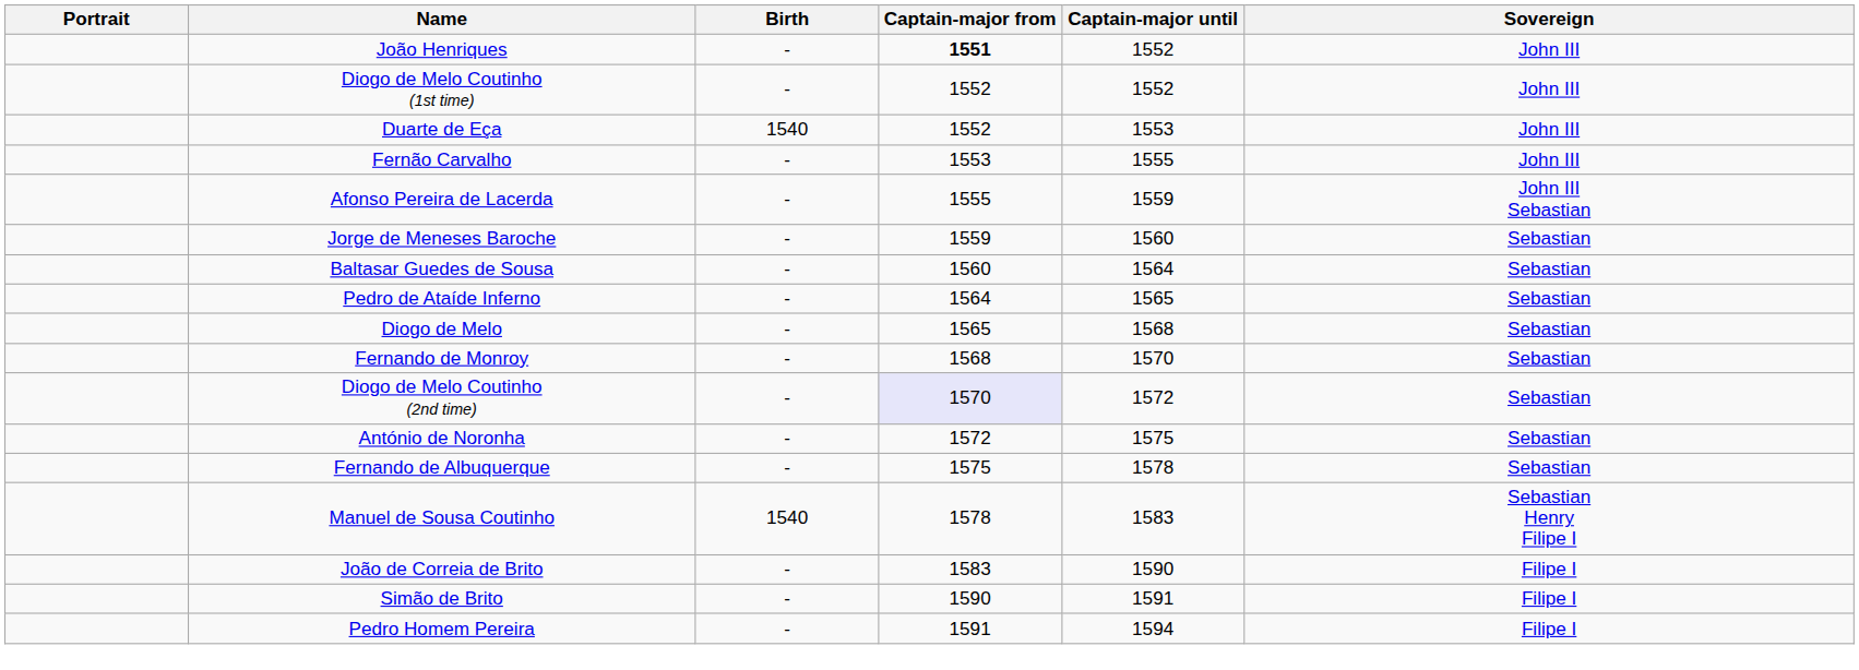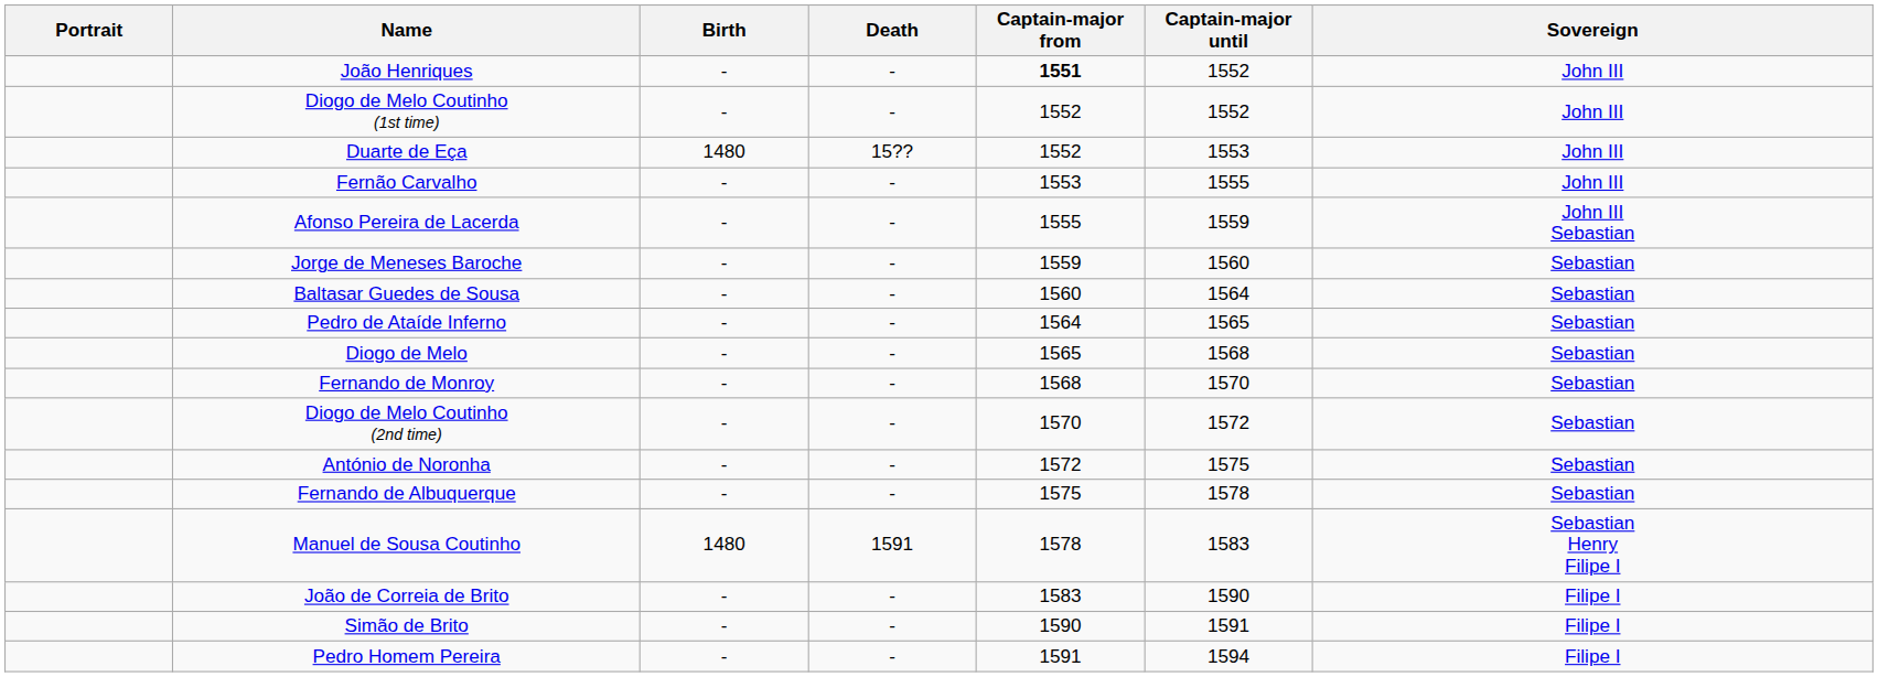+ column: Death | - | - | 15?? | - | - | - | - | - | - | - | - | - | - | 1591 | - | - | -
Duarte de Eça | Birth: 1540 -> 1480
Diogo de Melo Coutinho (2nd time) | Captain-major from: lavender background -> no background
Manuel de Sousa Coutinho | Birth: 1540 -> 1480
